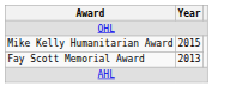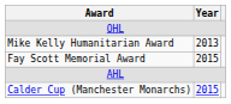Mike Kelly Humanitarian Award | Year: 2015 -> 2013
Fay Scott Memorial Award | Year: 2013 -> 2015
+ row: Calder Cup (Manchester Monarchs) | 2015
